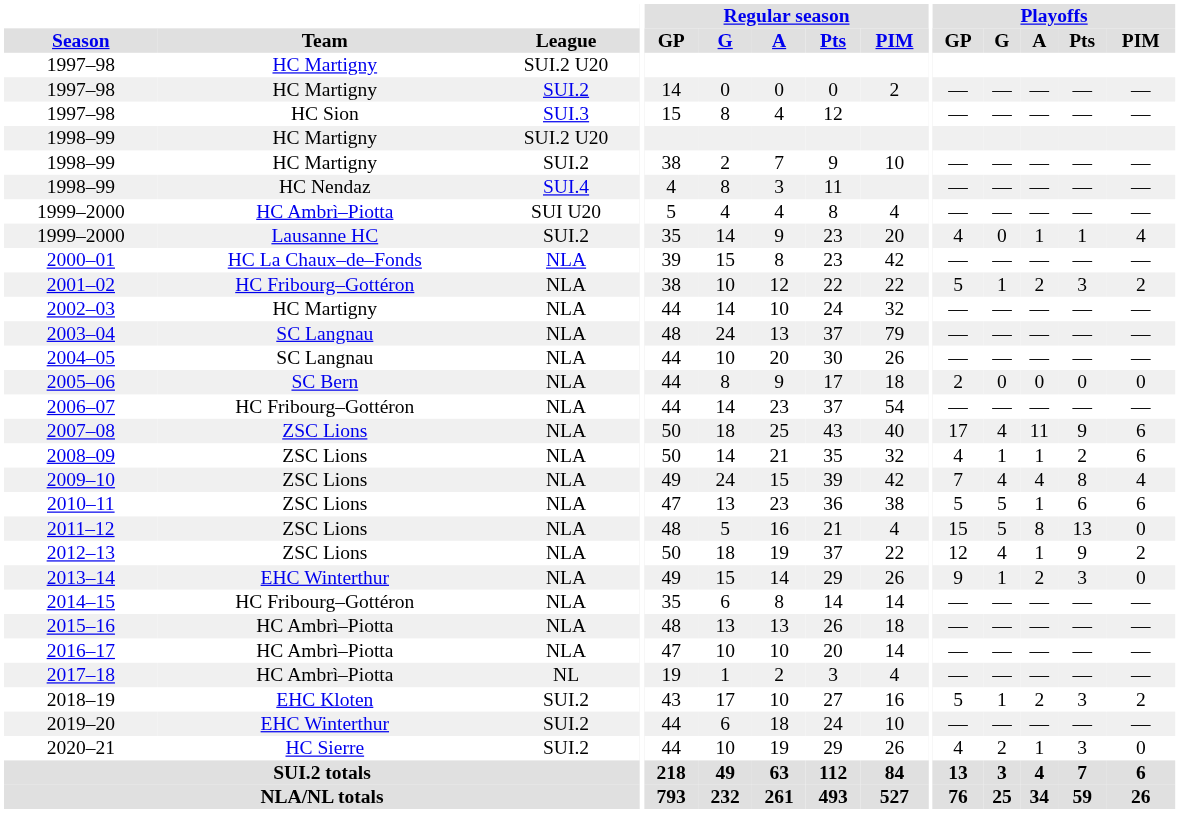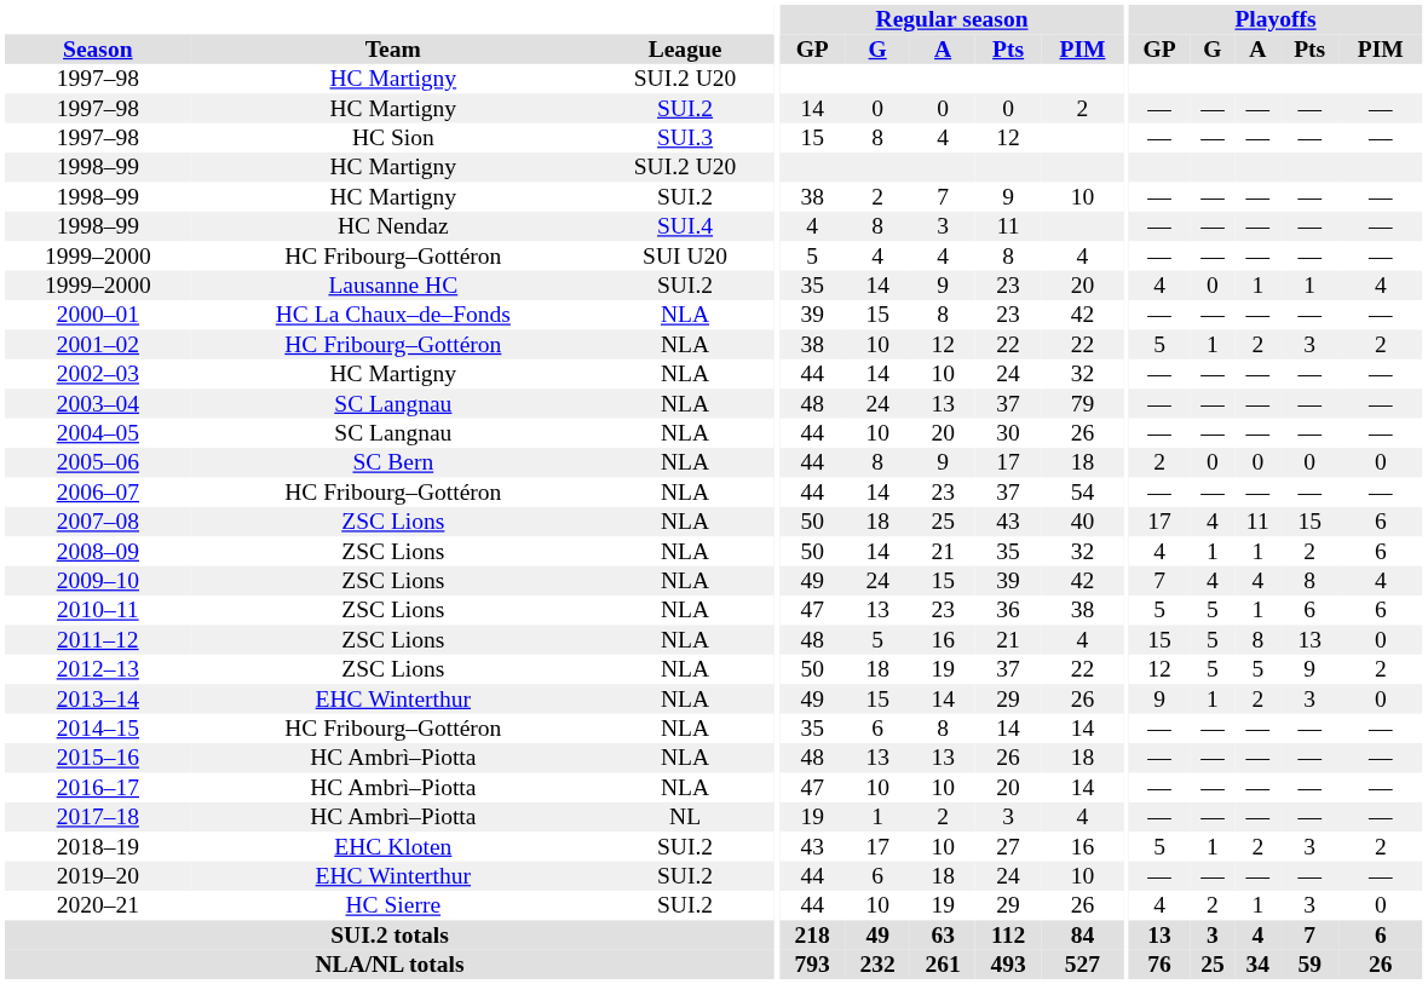1999–2000 / SUI U20 | Team: HC Ambrì–Piotta -> HC Fribourg–Gottéron
2007–08 | Playoffs / Pts: 9 -> 15
2012–13 | Playoffs / G: 4 -> 5
2012–13 | Playoffs / A: 1 -> 5
